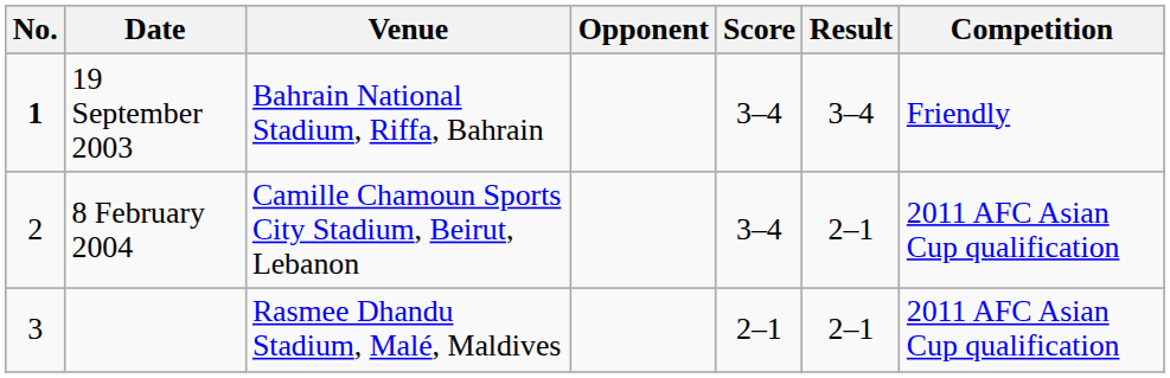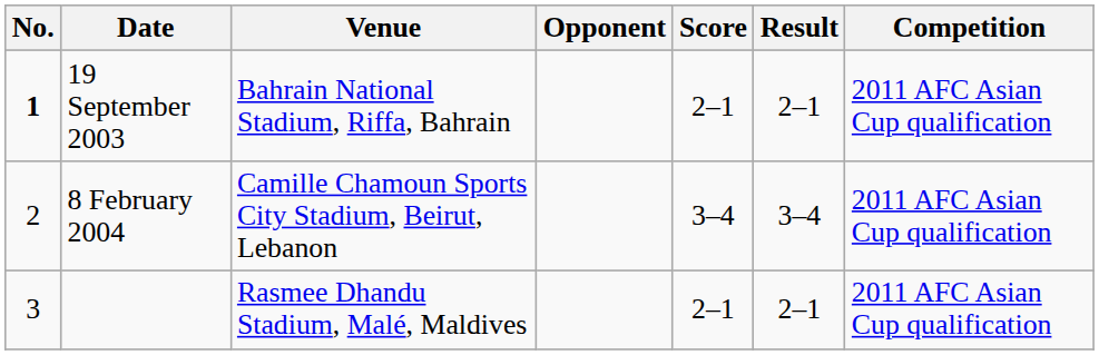19 September 2003 | Score: 3–4 -> 2–1
19 September 2003 | Result: 3–4 -> 2–1
19 September 2003 | Competition: Friendly -> 2011 AFC Asian Cup qualification
8 February 2004 | Result: 2–1 -> 3–4
